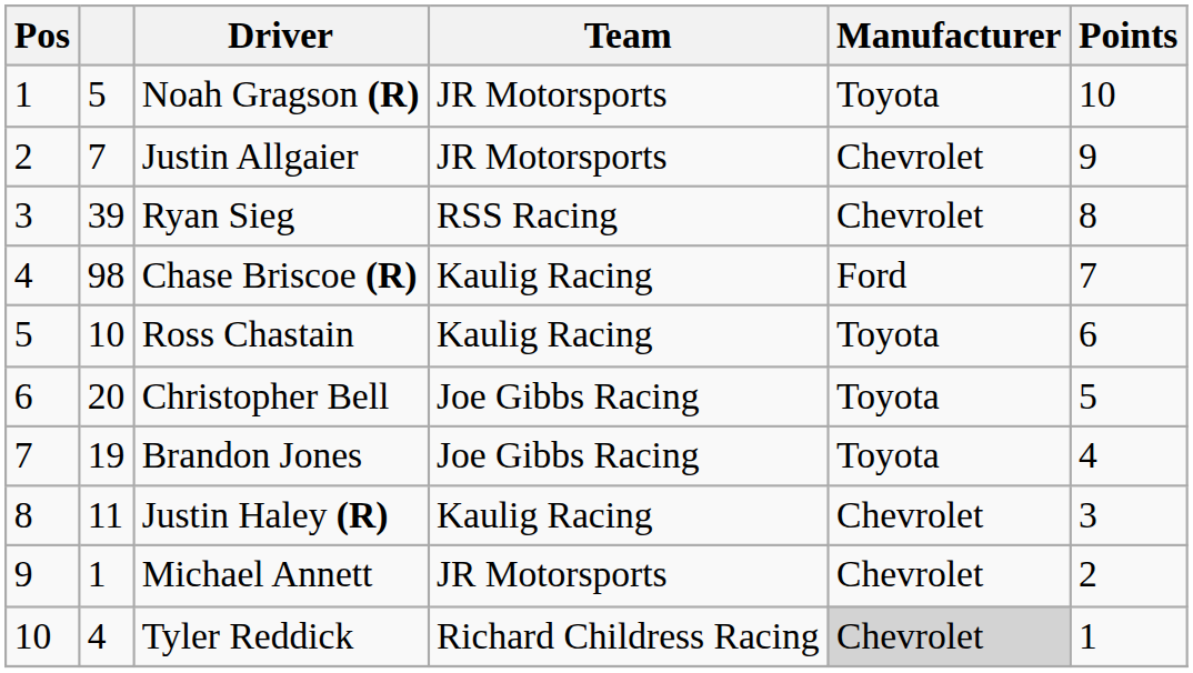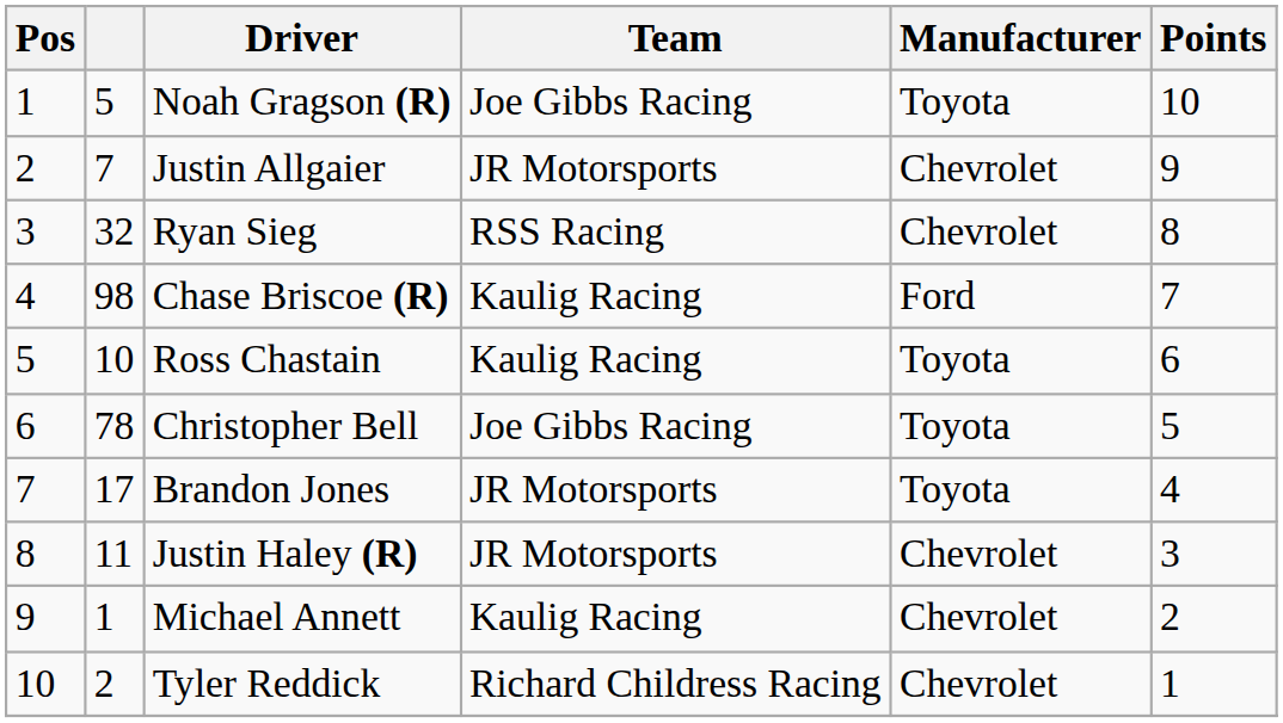Noah Gragson (R) | Team: JR Motorsports -> Joe Gibbs Racing
Ryan Sieg | column 2: 39 -> 32
Christopher Bell | column 2: 20 -> 78
Brandon Jones | column 2: 19 -> 17
Brandon Jones | Team: Joe Gibbs Racing -> JR Motorsports
Justin Haley (R) | Team: Kaulig Racing -> JR Motorsports
Michael Annett | Team: JR Motorsports -> Kaulig Racing
Tyler Reddick | column 2: 4 -> 2
Tyler Reddick | Manufacturer: lightgrey background -> no background
